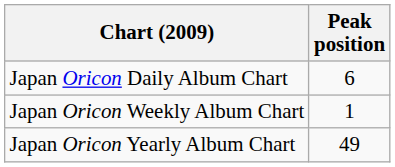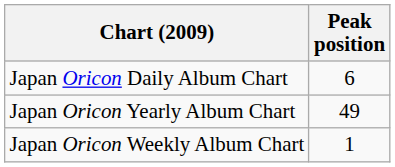rows swapped: Japan Oricon Weekly Album Chart <-> Japan Oricon Yearly Album Chart
